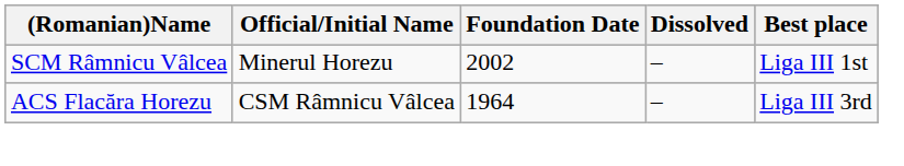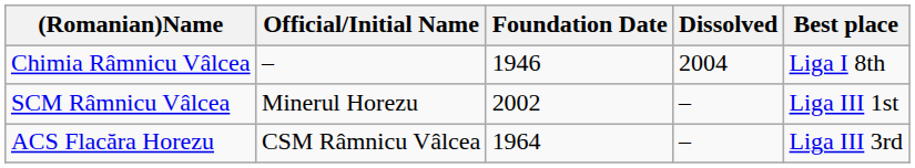+ row: Chimia Râmnicu Vâlcea | – | 1946 | 2004 | Liga I 8th
